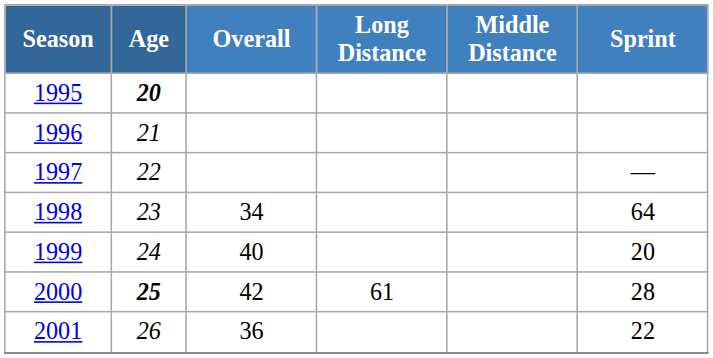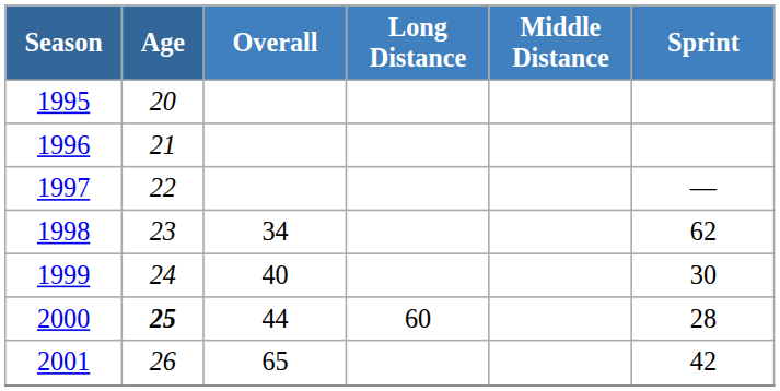1995 | Age: bold -> normal
1998 | Sprint: 64 -> 62
1999 | Sprint: 20 -> 30
2000 | Overall: 42 -> 44
2000 | Long Distance: 61 -> 60
2001 | Overall: 36 -> 65
2001 | Sprint: 22 -> 42
